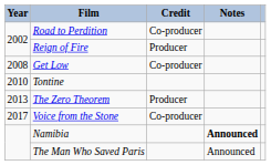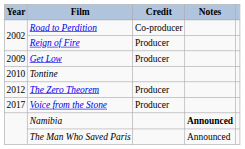Get Low | Year: 2008 -> 2009
Get Low | Credit: Co-producer -> Producer
The Zero Theorem | Year: 2013 -> 2012
Voice from the Stone | Credit: Co-producer -> Producer
